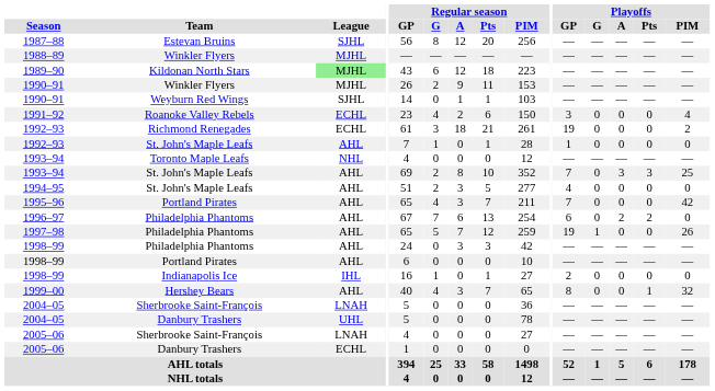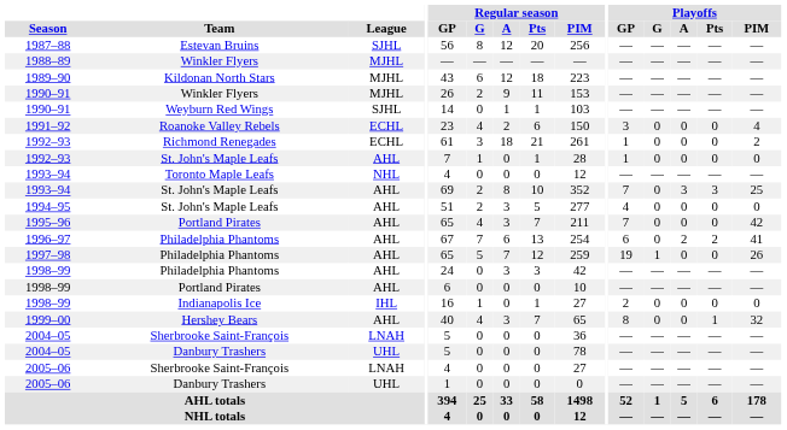1989–90 | League: lightgreen background -> no background
1992–93 / Richmond Renegades | Playoffs / GP: 19 -> 1
1996–97 | Playoffs / PIM: 0 -> 41
2005–06 / Danbury Trashers | League: ECHL -> UHL
